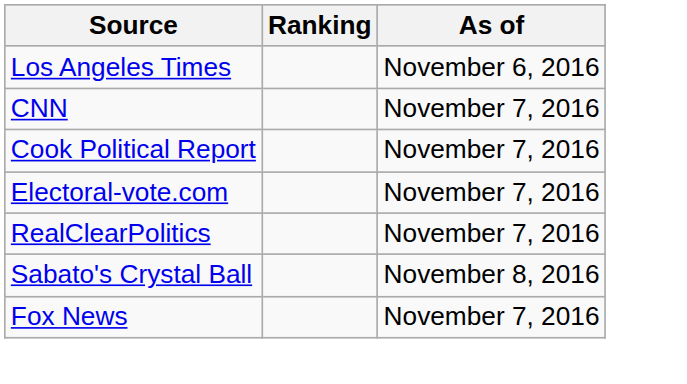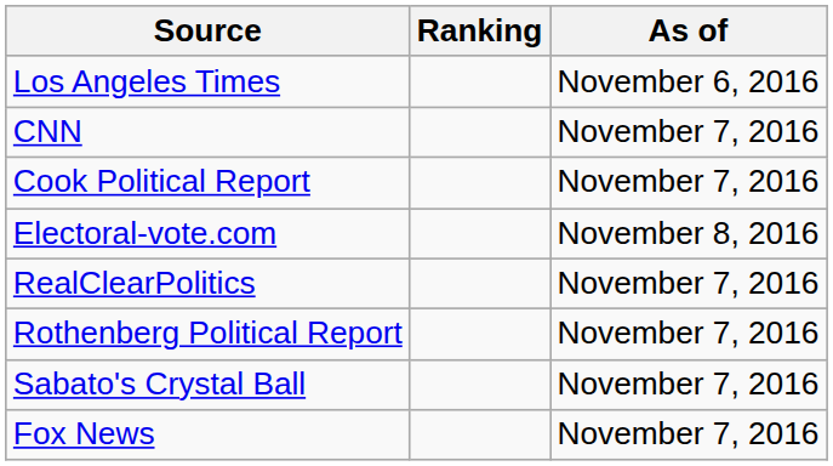Electoral-vote.com | As of: November 7, 2016 -> November 8, 2016
+ row: Rothenberg Political Report | November 7, 2016
Sabato's Crystal Ball | As of: November 8, 2016 -> November 7, 2016
